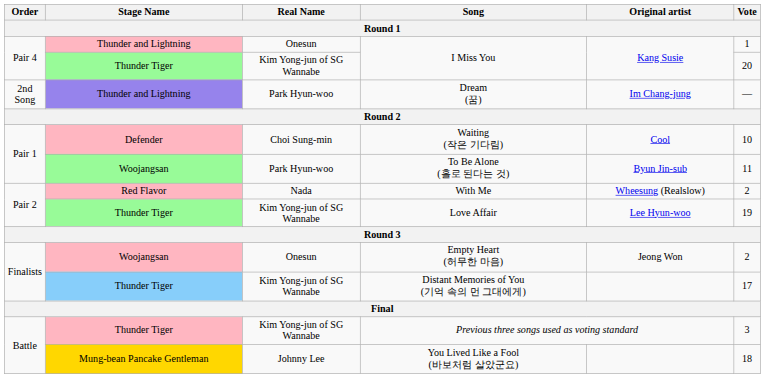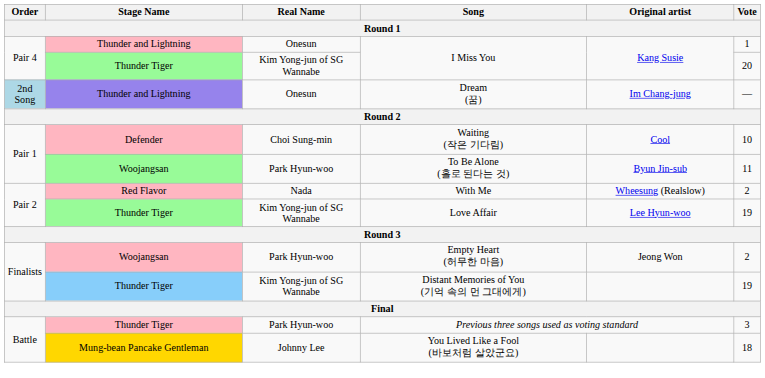Dream (꿈) | Order: no background -> lightblue background
Dream (꿈) | Real Name: Park Hyun-woo -> Onesun
Empty Heart (허무한 마음) | Real Name: Onesun -> Park Hyun-woo
Distant Memories of You (기억 속의 먼 그대에게) | Vote: 17 -> 19
Previous three songs used as voting standard | Real Name: Kim Yong-jun of SG Wannabe -> Park Hyun-woo
